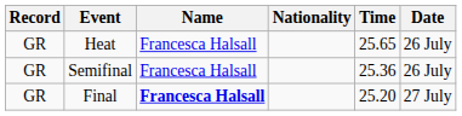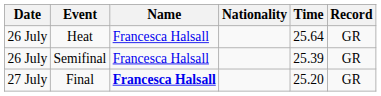columns swapped: Date <-> Record
Heat | Time: 25.65 -> 25.64
Semifinal | Time: 25.36 -> 25.39
